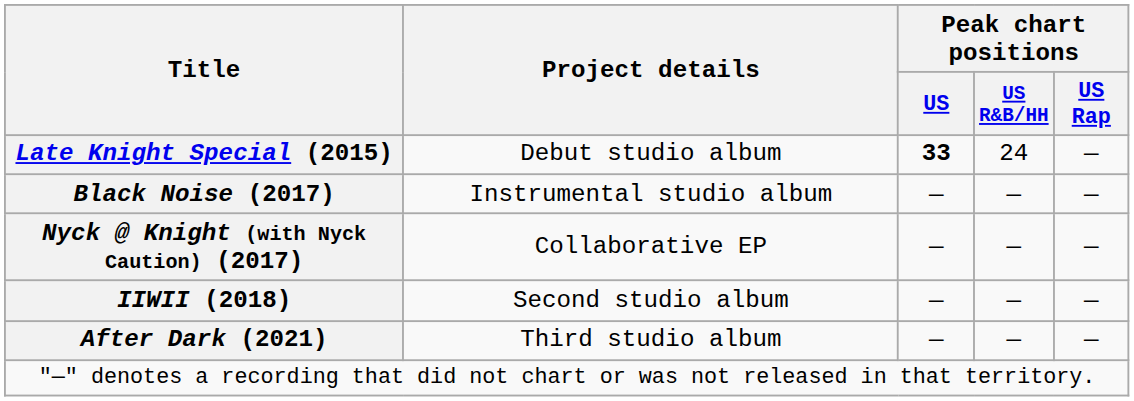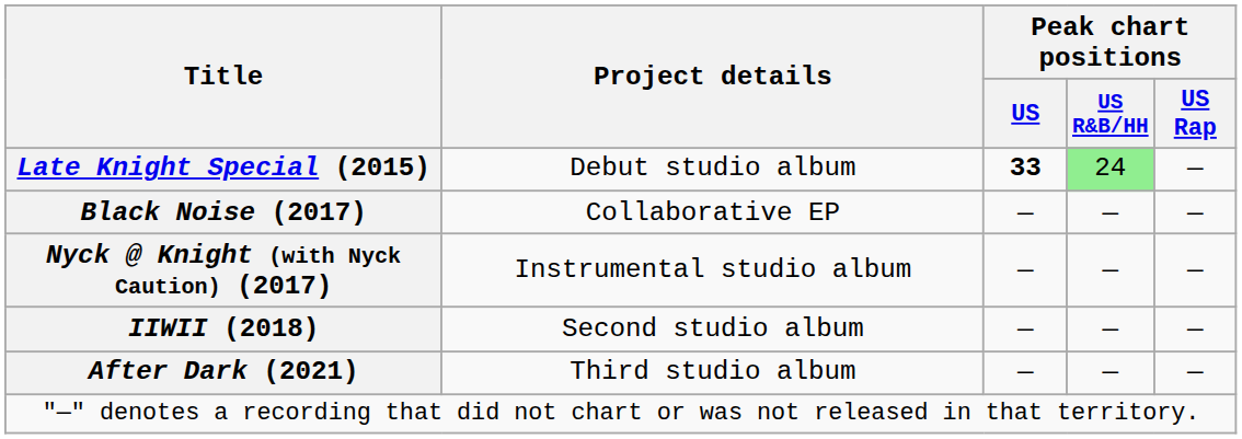Late Knight Special (2015) | Peak chart positions / US R&B/HH: no background -> lightgreen background
Black Noise (2017) | Project details: Instrumental studio album -> Collaborative EP
Nyck @ Knight (with Nyck Caution) (2017) | Project details: Collaborative EP -> Instrumental studio album
